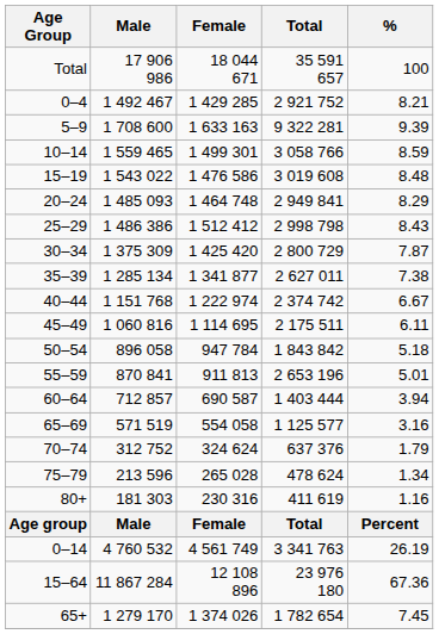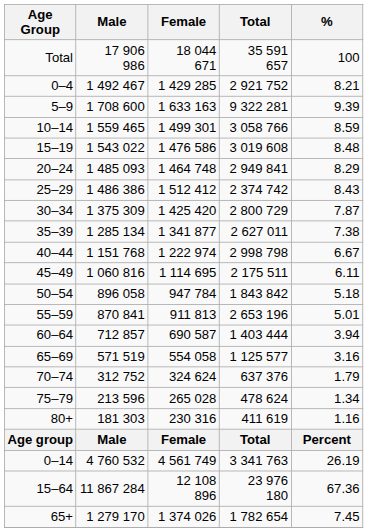25–29 | Total: 2 998 798 -> 2 374 742
40–44 | Total: 2 374 742 -> 2 998 798
